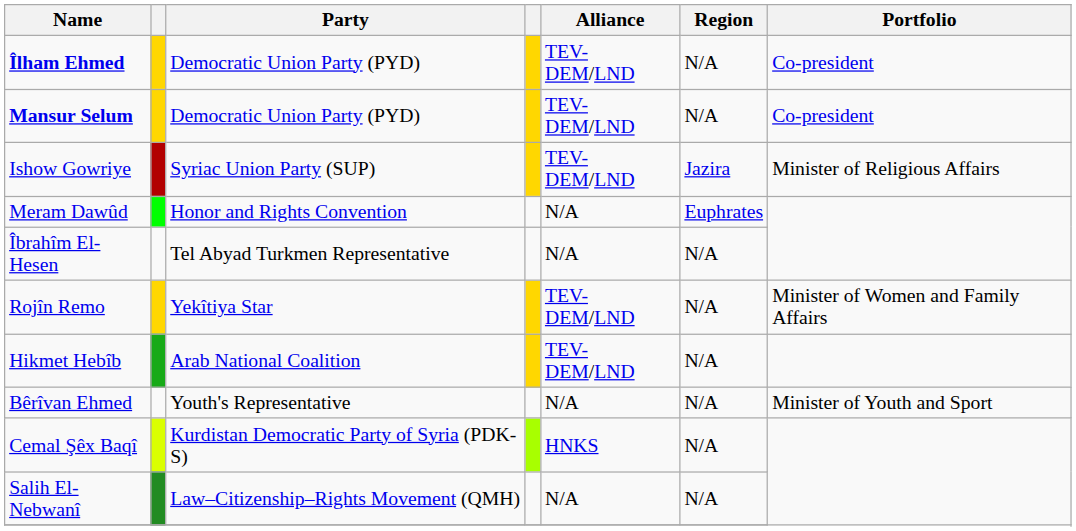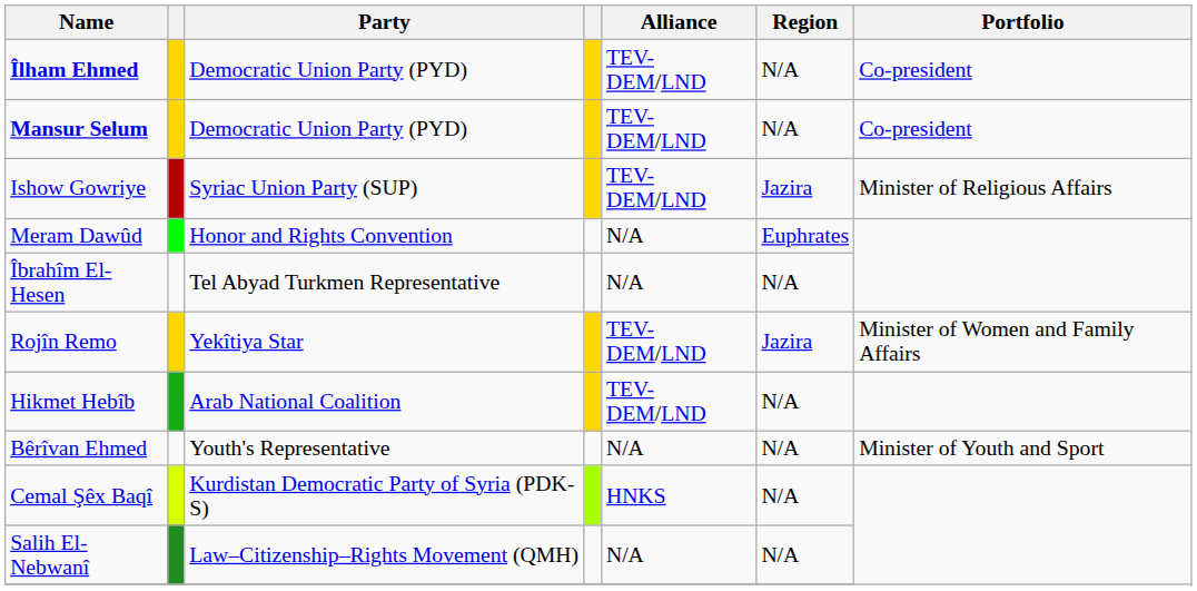Rojîn Remo | Region: N/A -> Jazira
